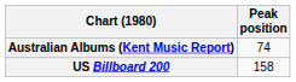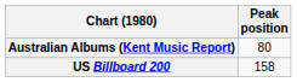Australian Albums (Kent Music Report) | Peak position: 74 -> 80
